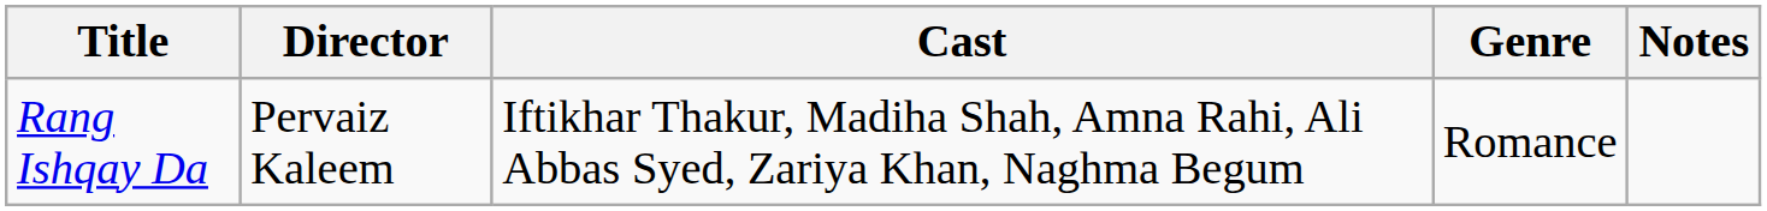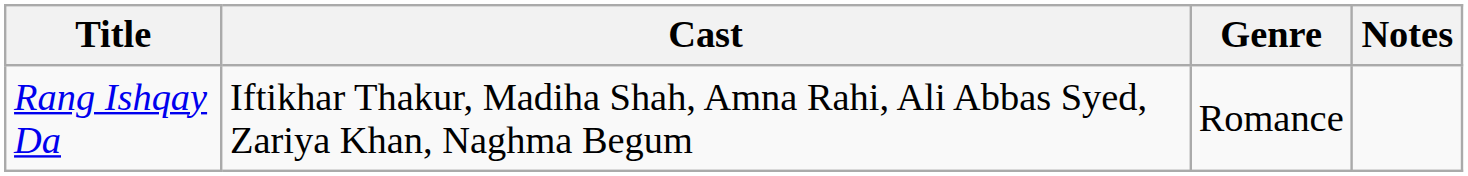- column: Director | Pervaiz Kaleem
